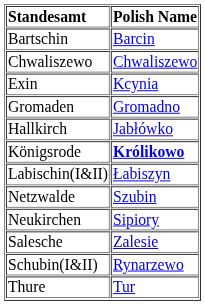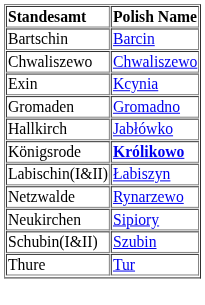Netzwalde | Polish Name: Szubin -> Rynarzewo
- row: Salesche | Zalesie
Schubin(I&II) | Polish Name: Rynarzewo -> Szubin
